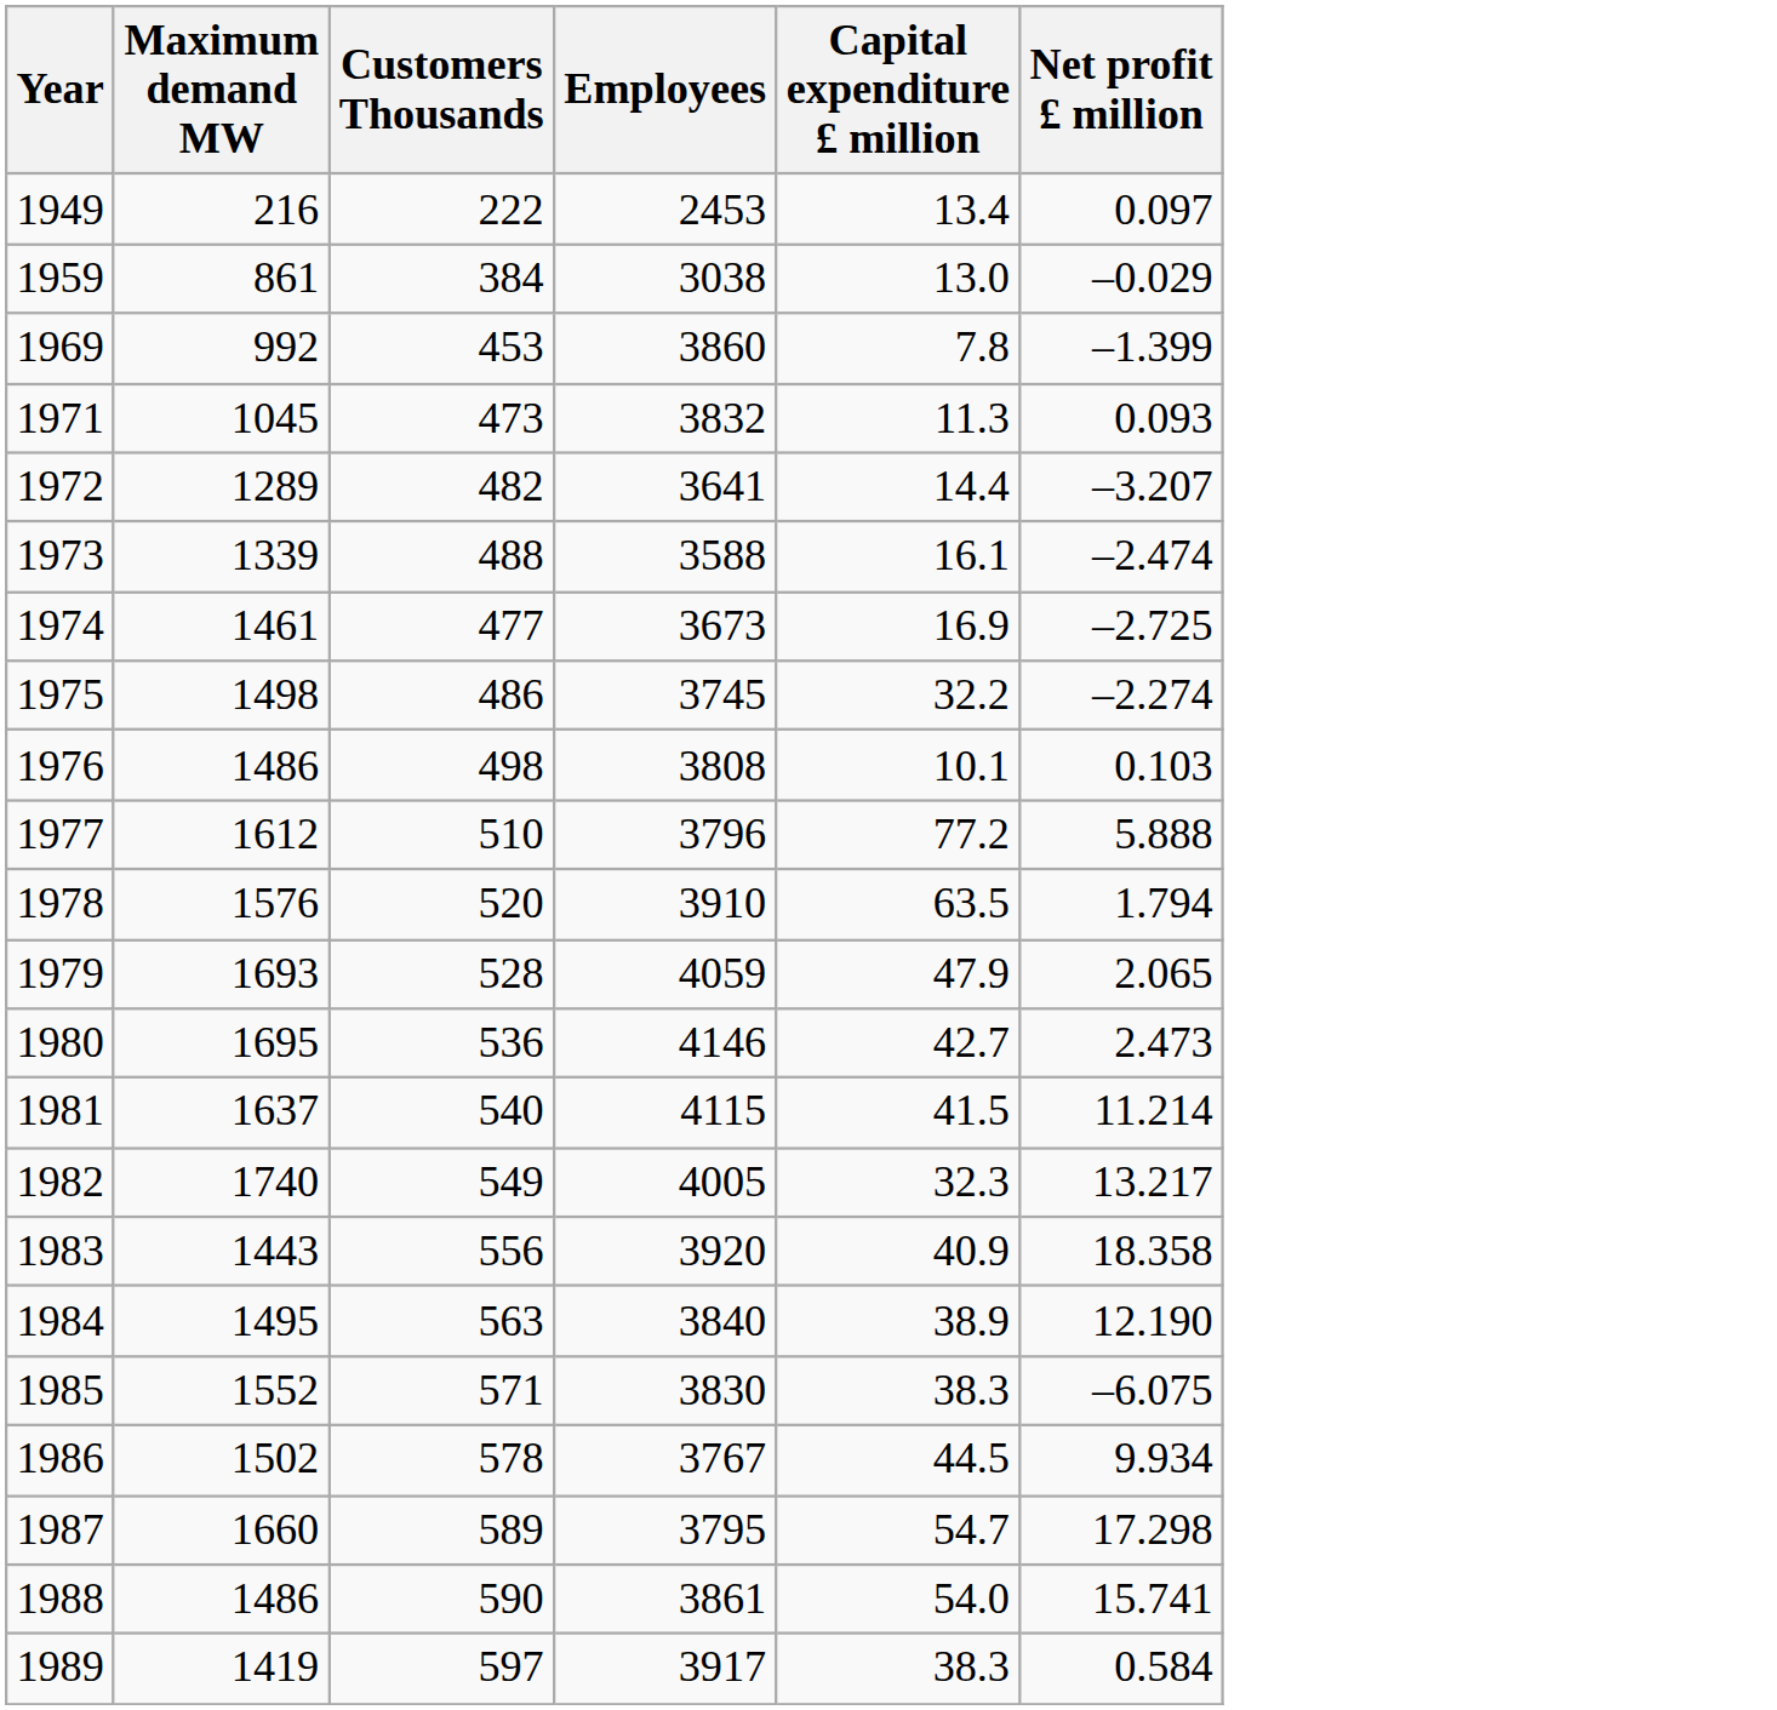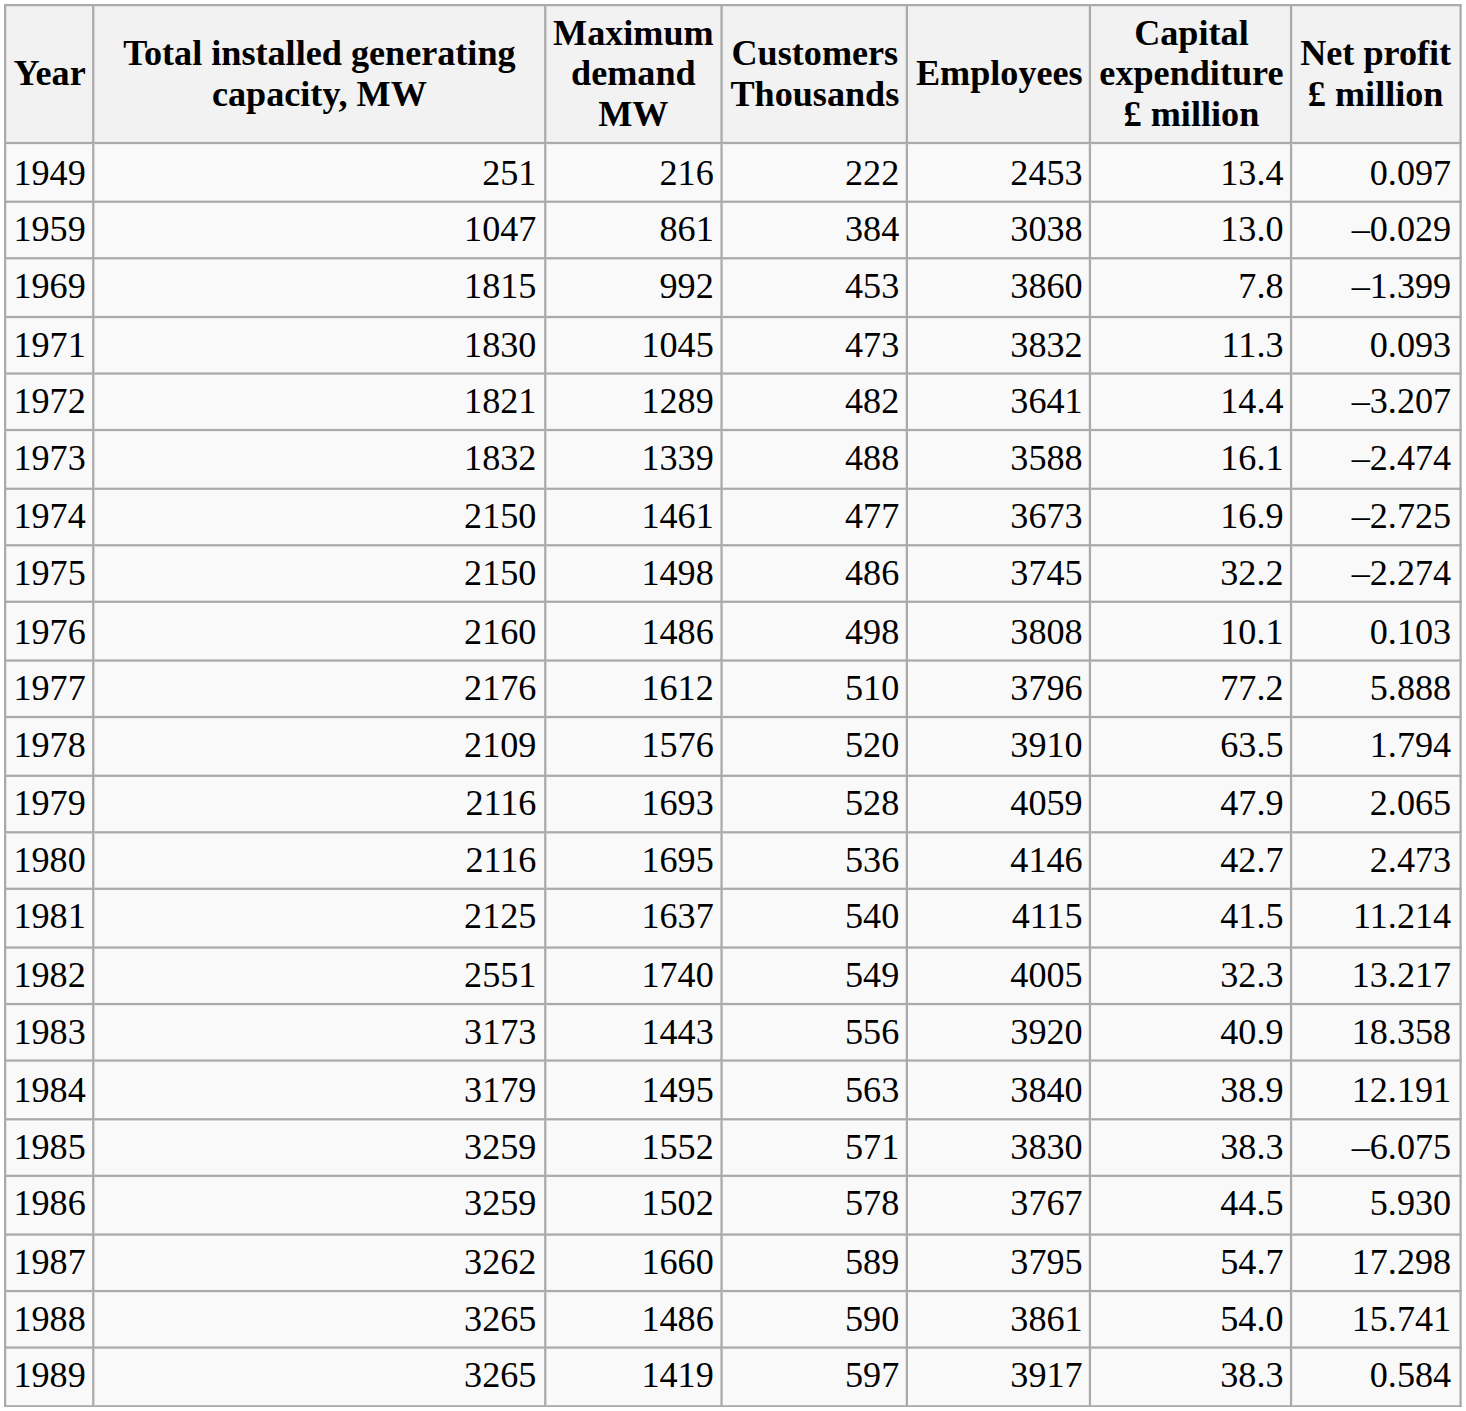+ column: Total installed generating capacity, MW | 251 | 1047 | 1815 | 1830 | 1821 | 1832 | 2150 | 2150 | 2160 | 2176 | 2109 | 2116 | 2116 | 2125 | 2551 | 3173 | 3179 | 3259 | 3259 | 3262 | 3265 | 3265
1984 | Net profit £ million: 12.190 -> 12.191
1986 | Net profit £ million: 9.934 -> 5.930
